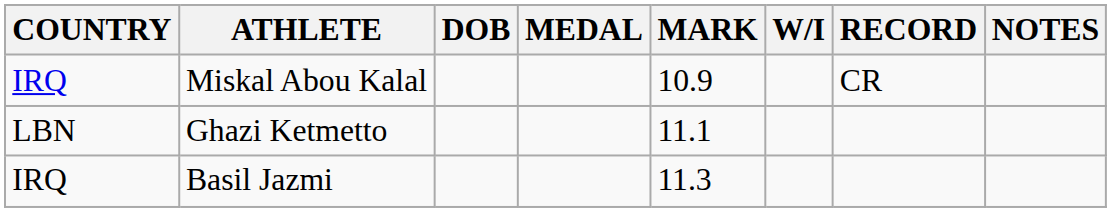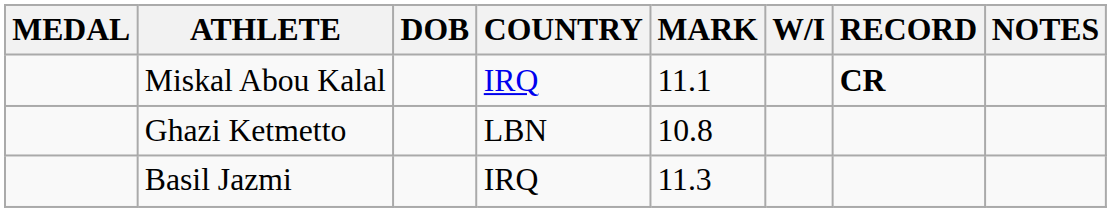columns swapped: MEDAL <-> COUNTRY
Miskal Abou Kalal | MARK: 10.9 -> 11.1
Miskal Abou Kalal | RECORD: normal -> bold
Ghazi Ketmetto | MARK: 11.1 -> 10.8
